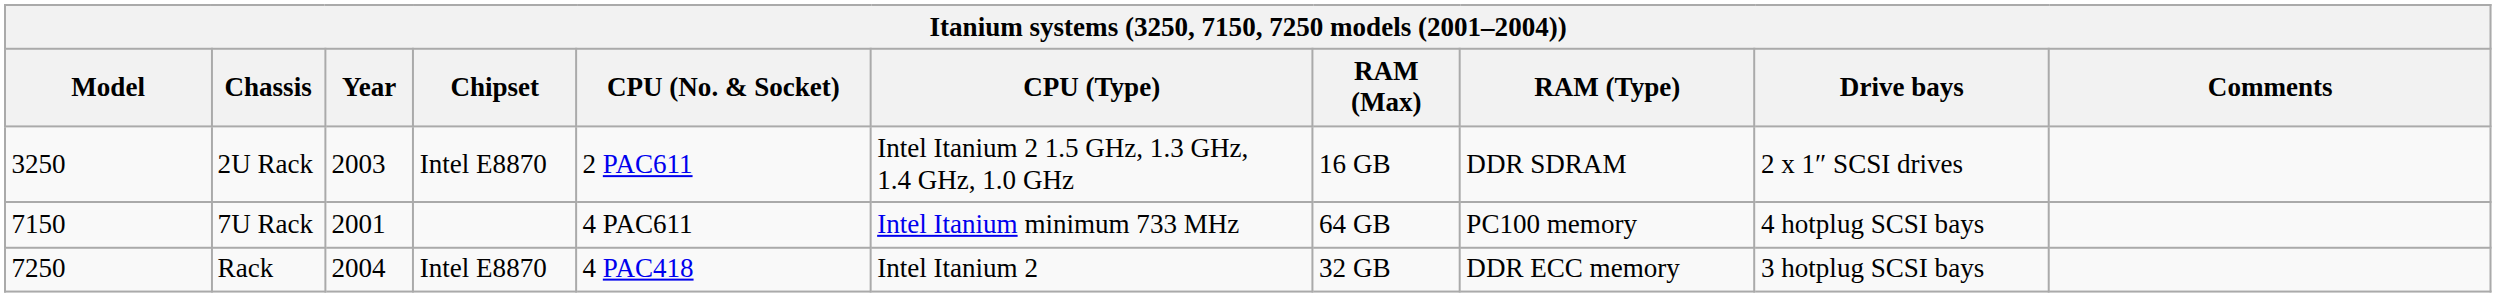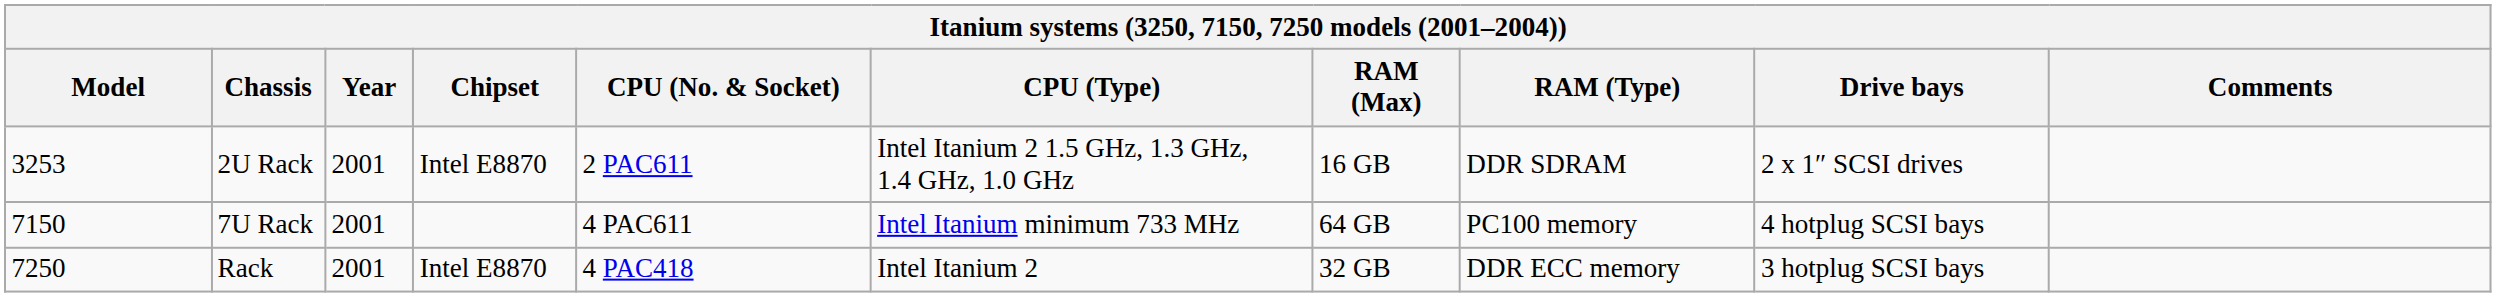2U Rack | Model: 3250 -> 3253
2U Rack | Year: 2003 -> 2001
Rack | Year: 2004 -> 2001
